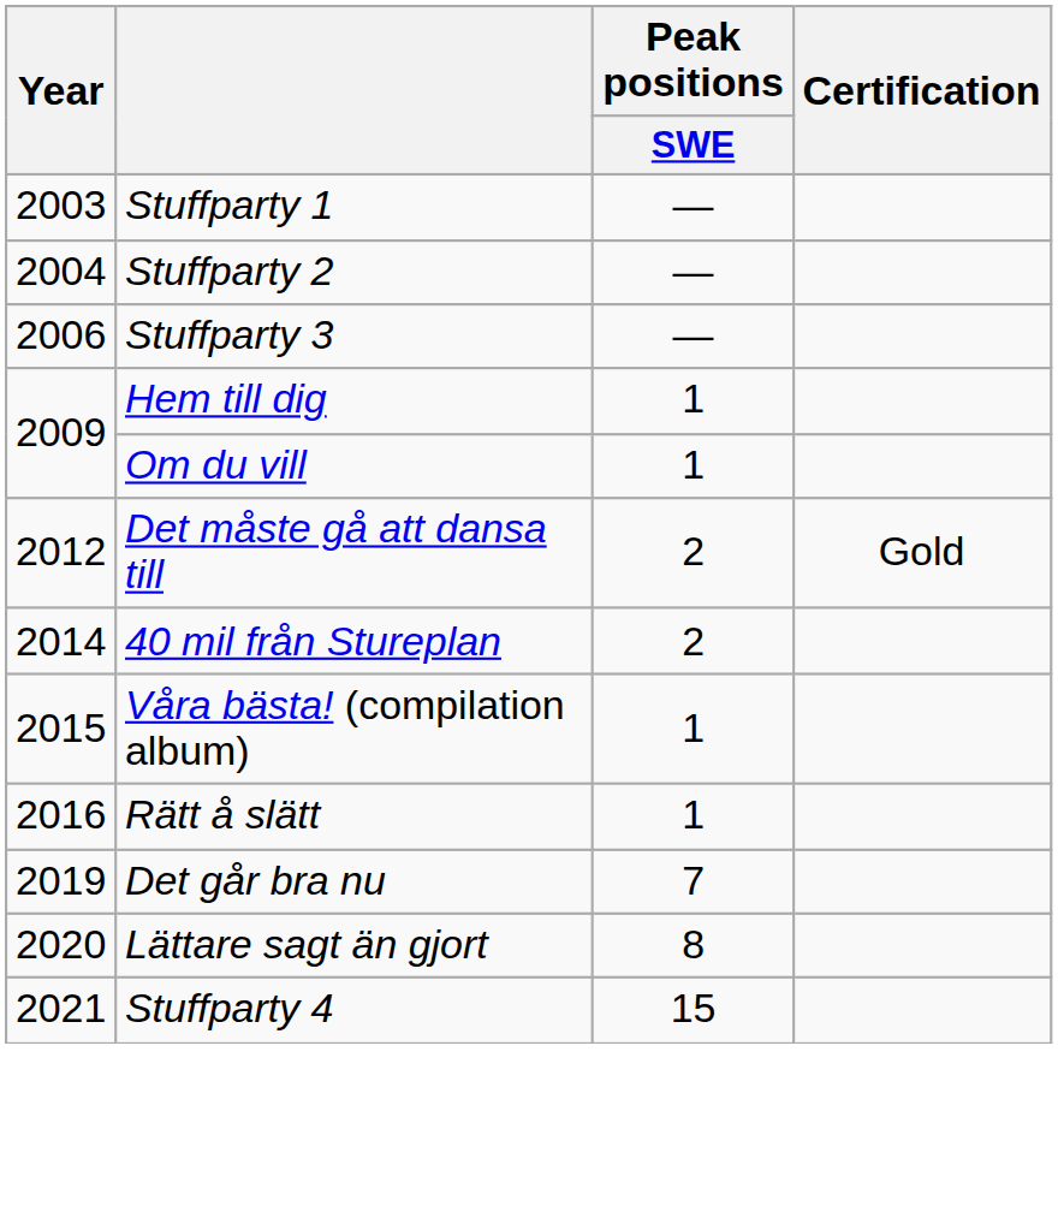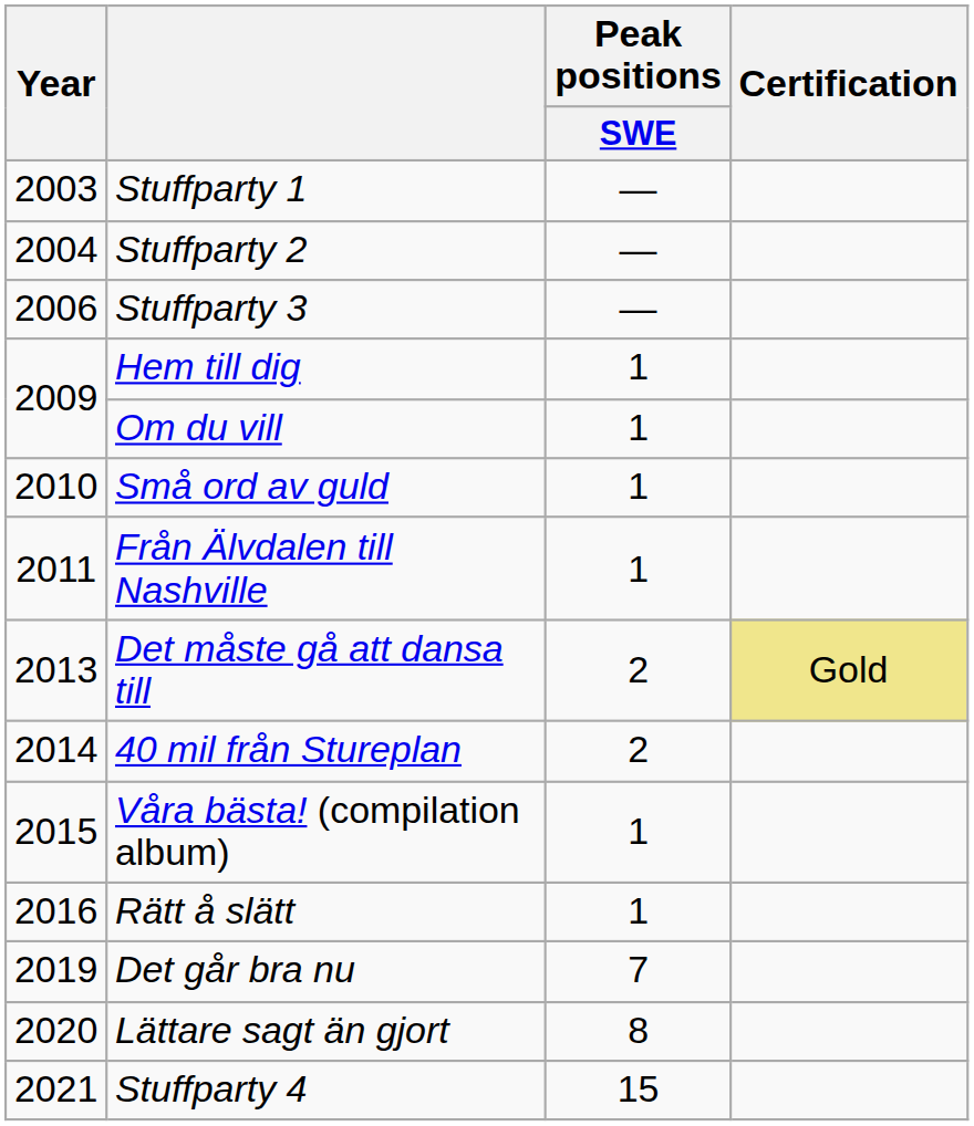+ row: 2010 | Små ord av guld | 1
+ row: 2011 | Från Älvdalen till Nashville | 1
Det måste gå att dansa till | Year: 2012 -> 2013
Det måste gå att dansa till | Certification: no background -> khaki background
